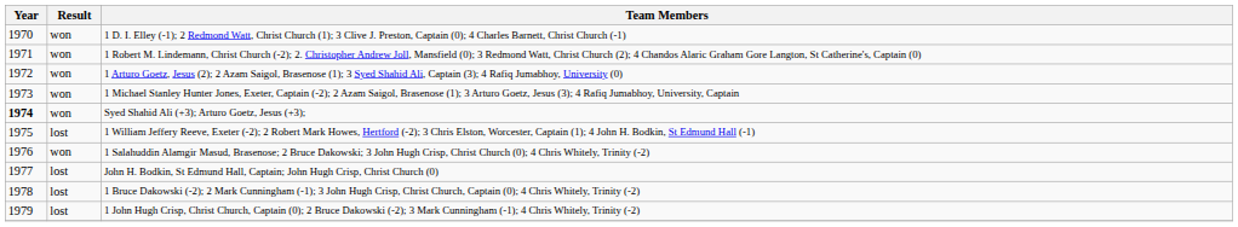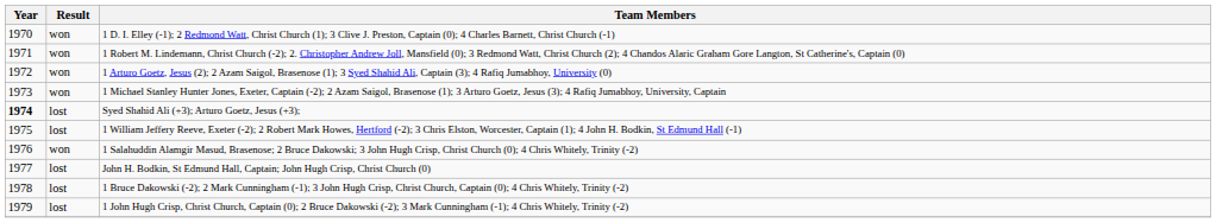Syed Shahid Ali (+3); Arturo Goetz, Jesus (+3); | Result: won -> lost
